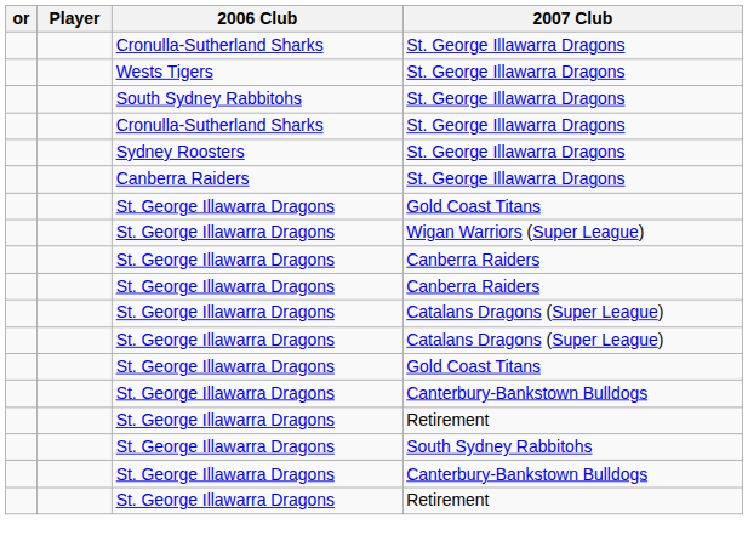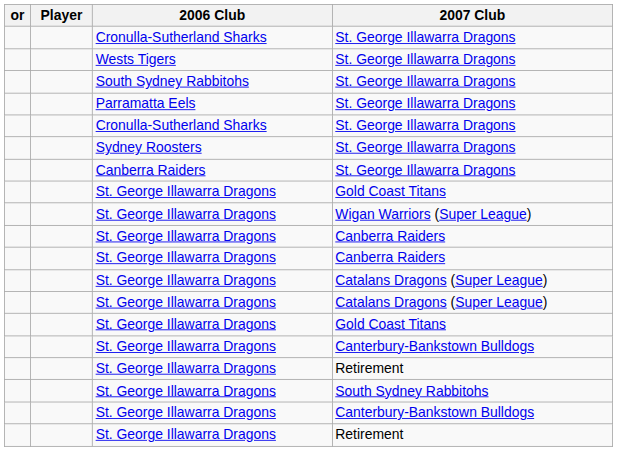+ row: Parramatta Eels | St. George Illawarra Dragons
